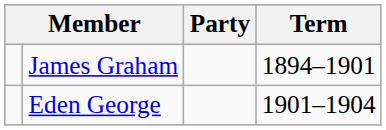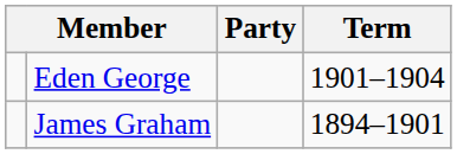rows swapped: James Graham <-> Eden George
